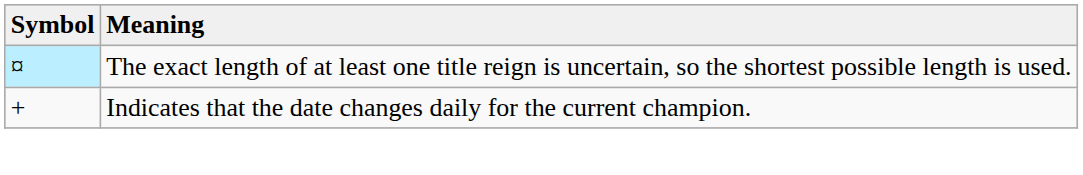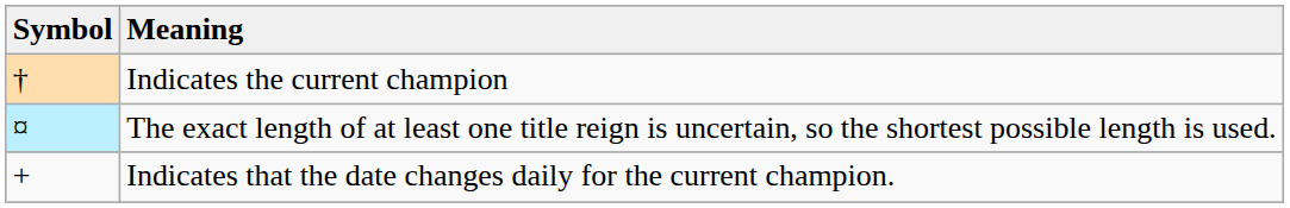+ row: † | Indicates the current champion
